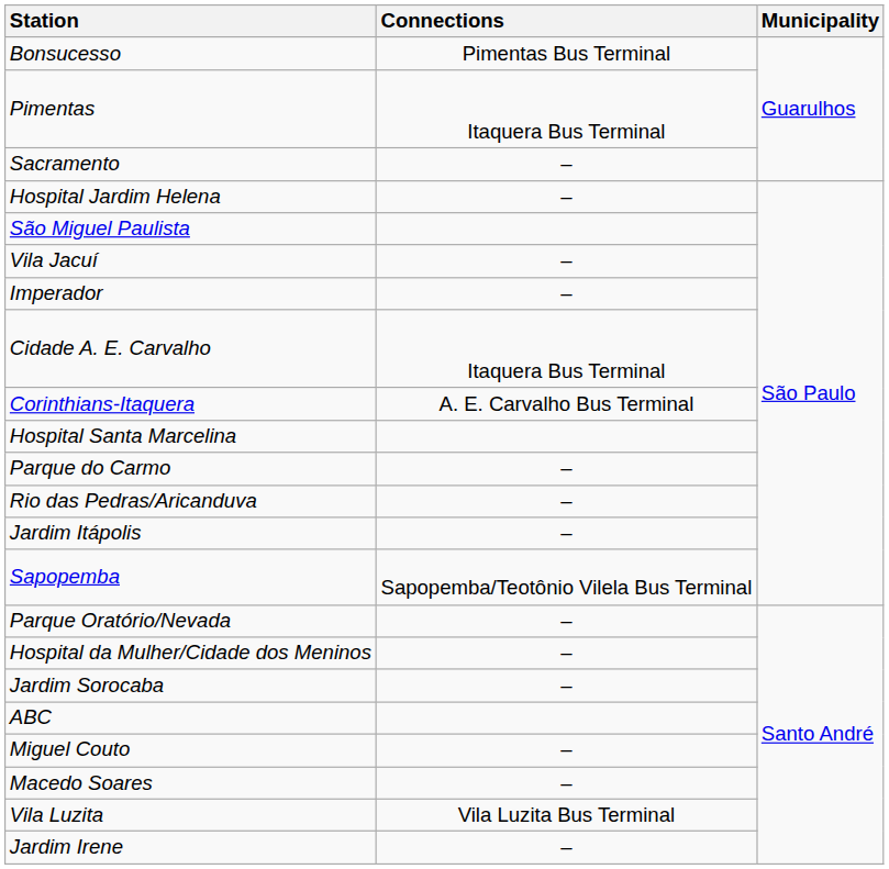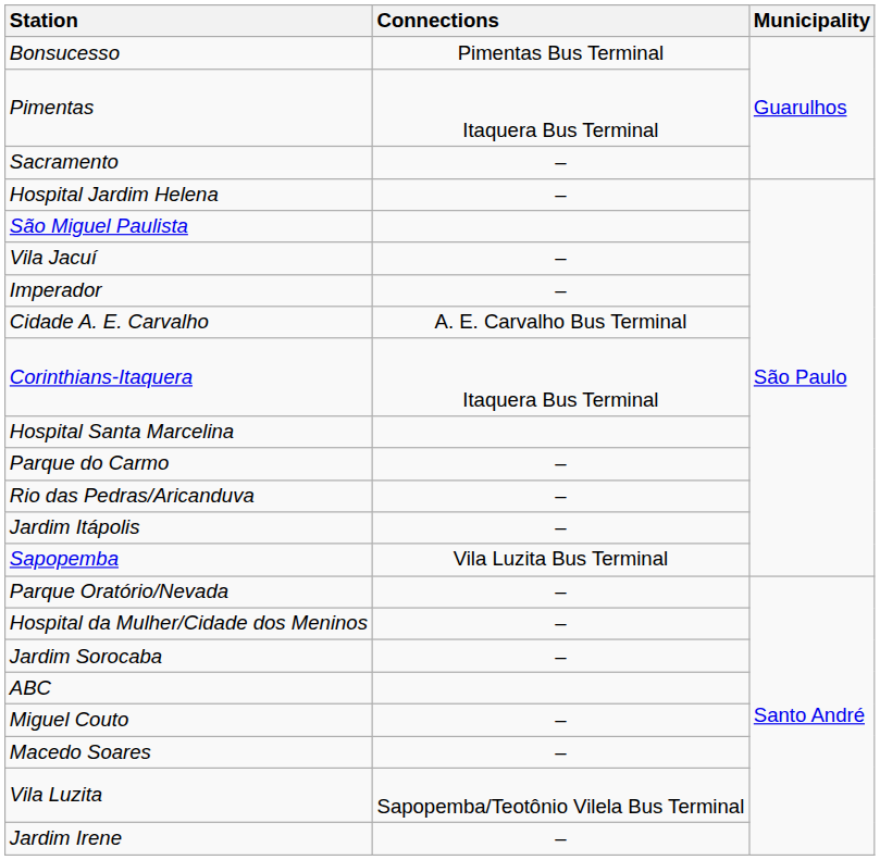Cidade A. E. Carvalho | Connections: Itaquera Bus Terminal -> A. E. Carvalho Bus Terminal
Corinthians-Itaquera | Connections: A. E. Carvalho Bus Terminal -> Itaquera Bus Terminal
Sapopemba | Connections: Sapopemba/Teotônio Vilela Bus Terminal -> Vila Luzita Bus Terminal
Vila Luzita | Connections: Vila Luzita Bus Terminal -> Sapopemba/Teotônio Vilela Bus Terminal
